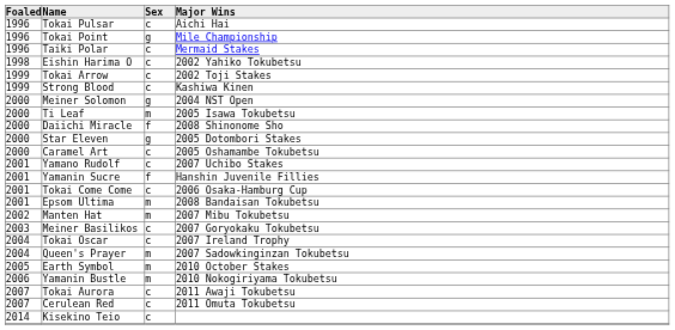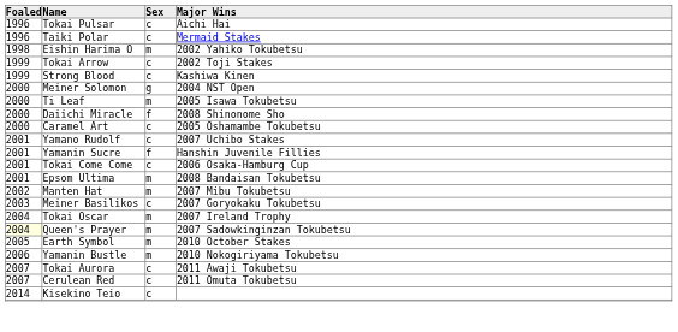- row: 1996 | Tokai Point | g | Mile Championship
Eishin Harima O | Sex: c -> m
- row: 2000 | Star Eleven | g | 2005 Dotombori Stakes
Tokai Oscar | Sex: c -> m
Queen's Prayer | Foaled: no background -> lightyellow background
